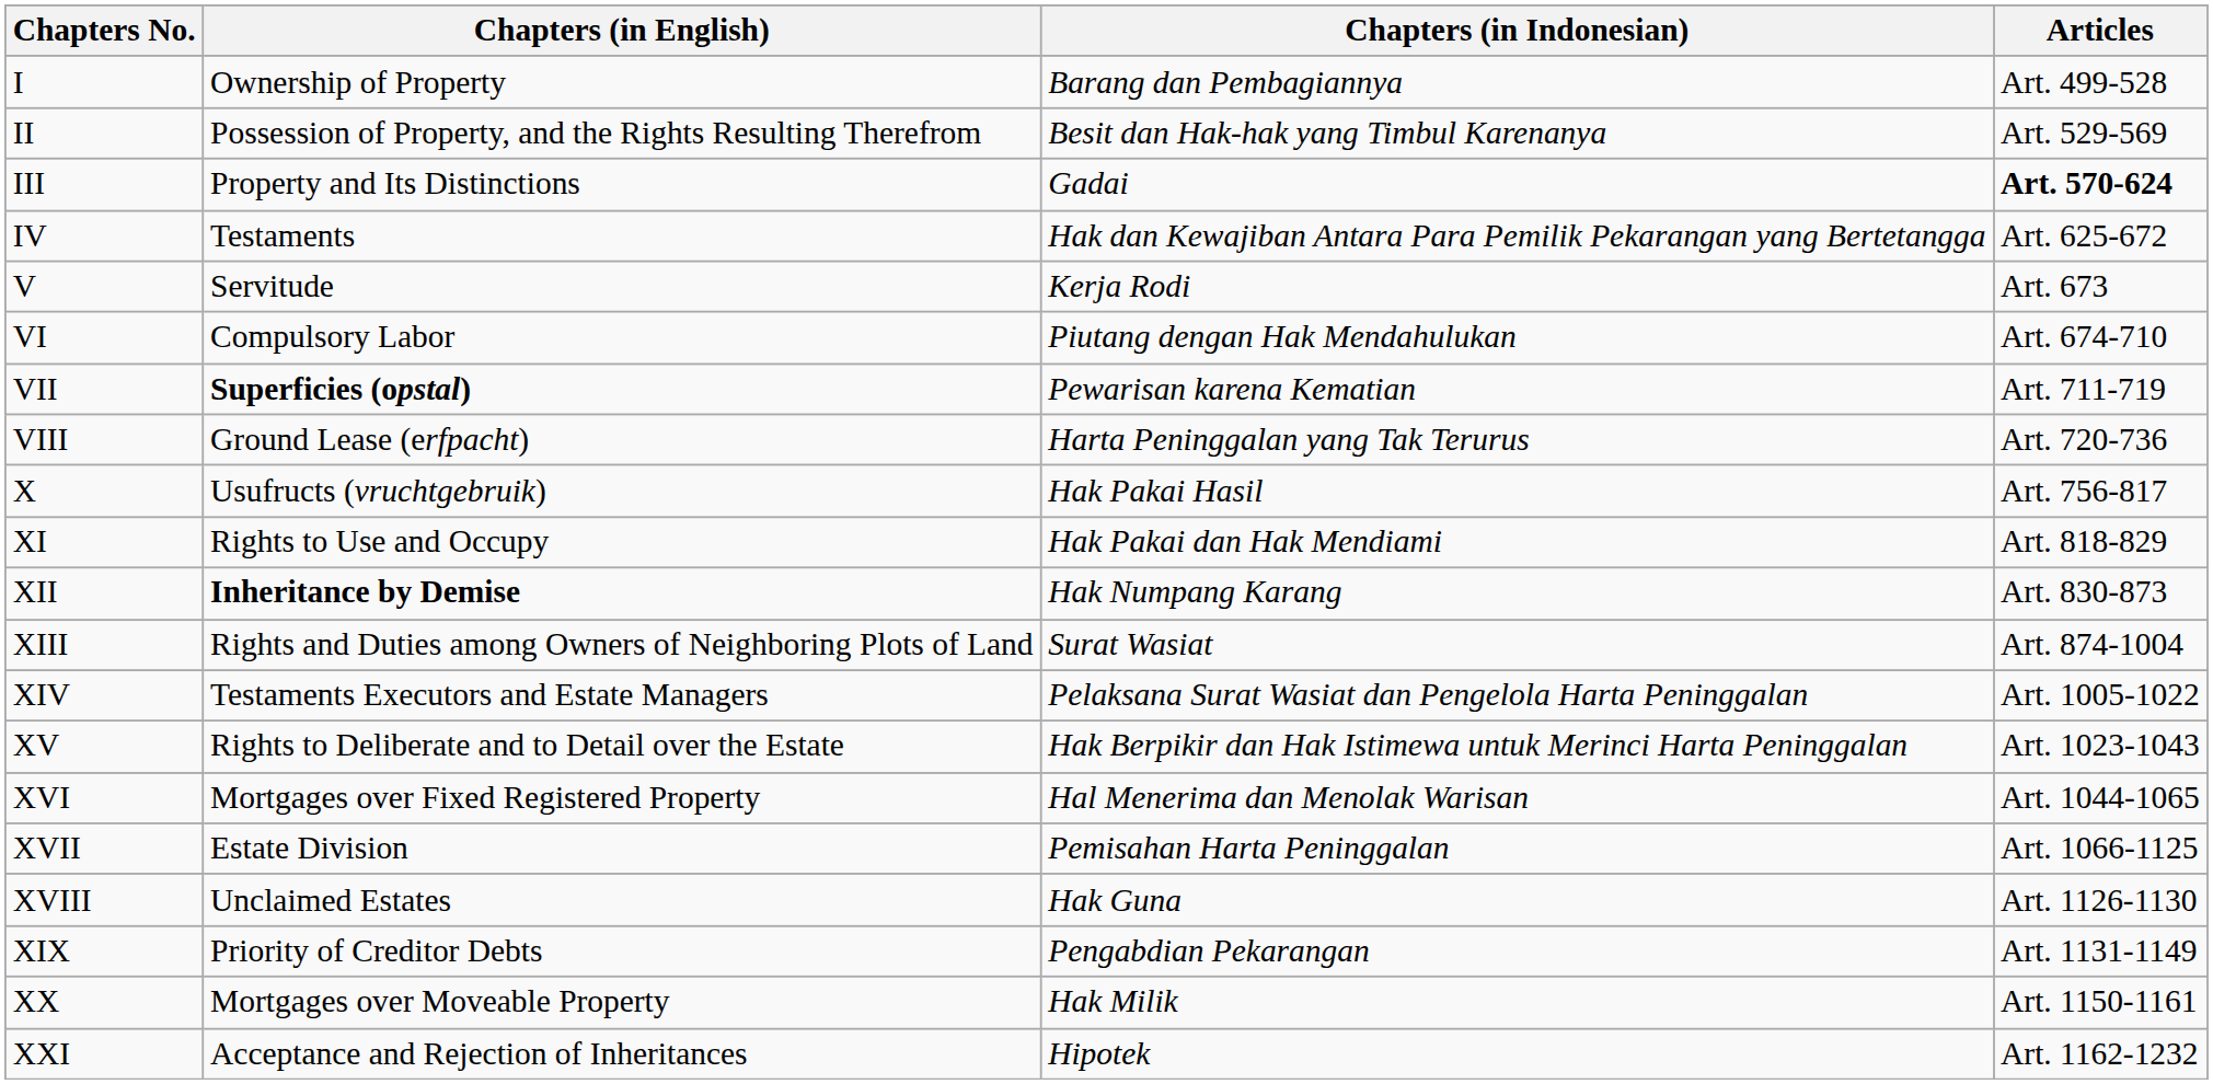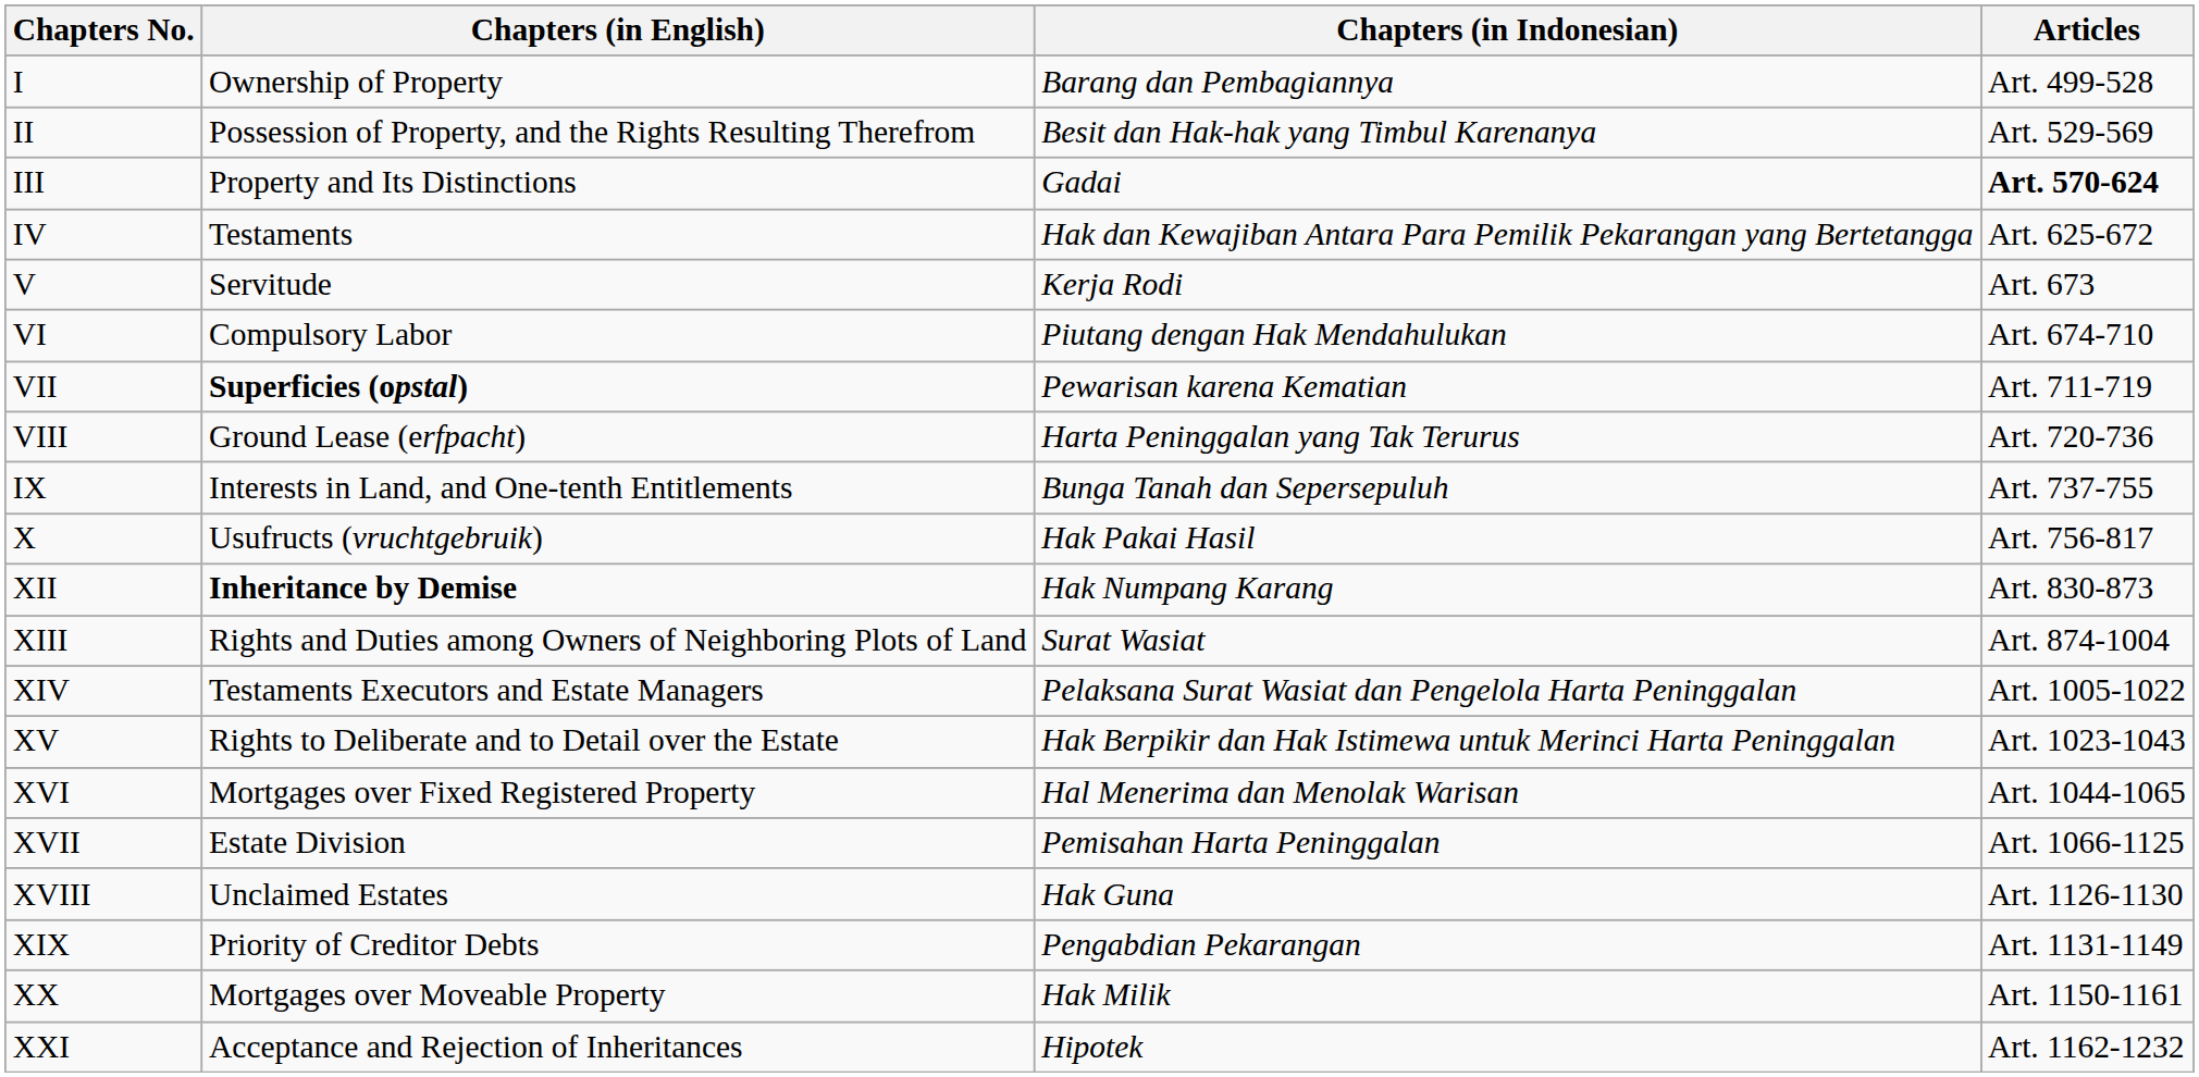+ row: IX | Interests in Land, and One-tenth Entitlements | Bunga Tanah dan Sepersepuluh | Art. 737-755
- row: XI | Rights to Use and Occupy | Hak Pakai dan Hak Mendiami | Art. 818-829
